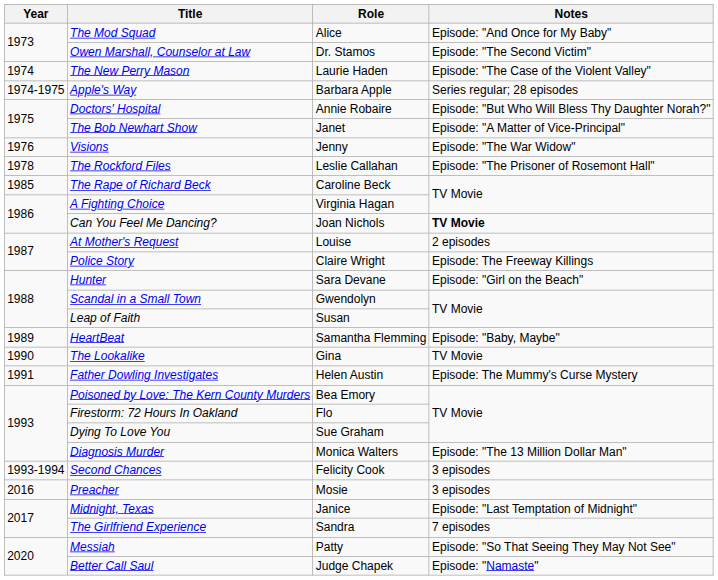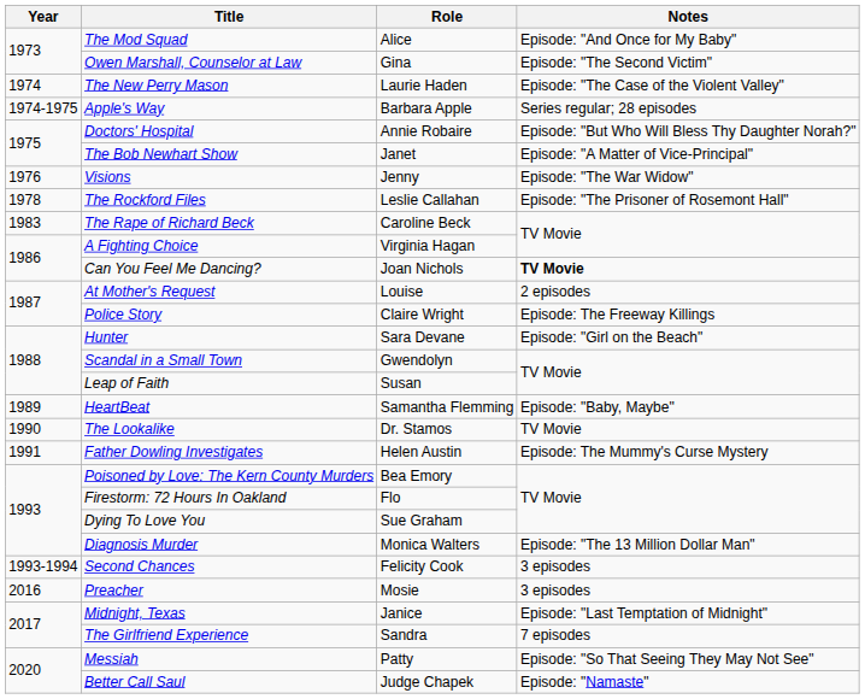Owen Marshall, Counselor at Law | Role: Dr. Stamos -> Gina
The Rape of Richard Beck | Year: 1985 -> 1983
The Lookalike | Role: Gina -> Dr. Stamos
